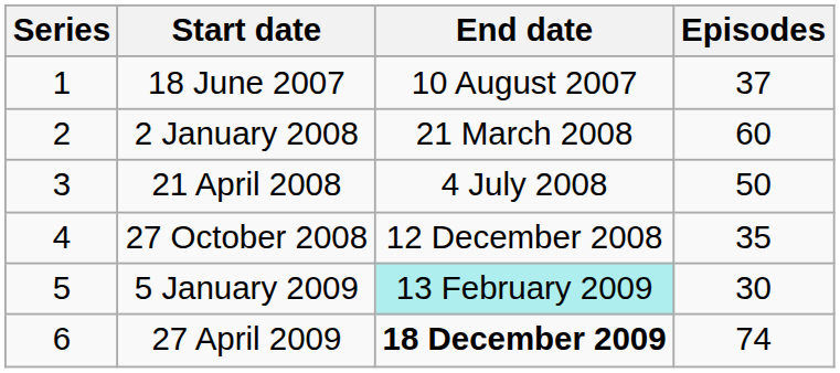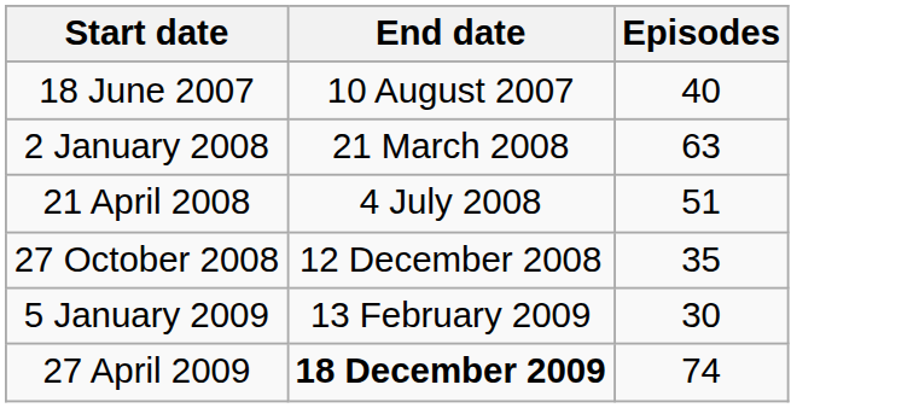- column: Series | 1 | 2 | 3 | 4 | 5 | 6
18 June 2007 | Episodes: 37 -> 40
2 January 2008 | Episodes: 60 -> 63
21 April 2008 | Episodes: 50 -> 51
5 January 2009 | End date: paleturquoise background -> no background
